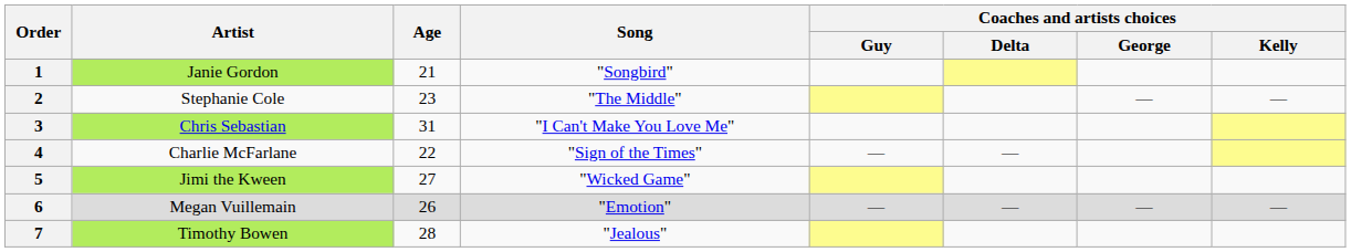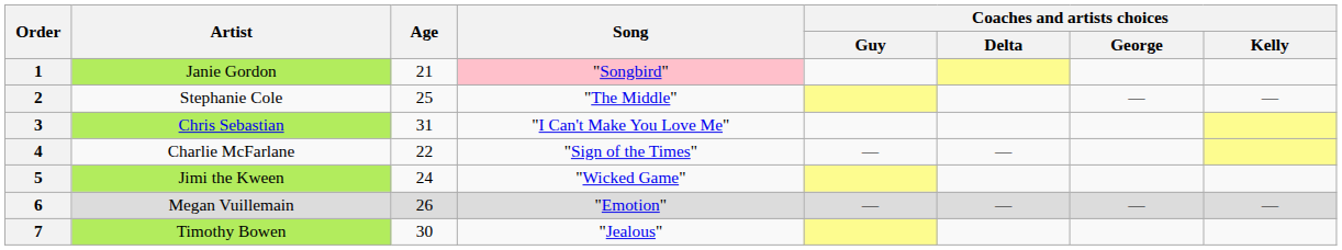1 | Song: no background -> pink background
2 | Age: 23 -> 25
5 | Age: 27 -> 24
7 | Age: 28 -> 30
